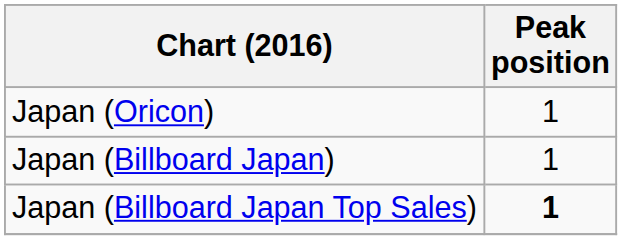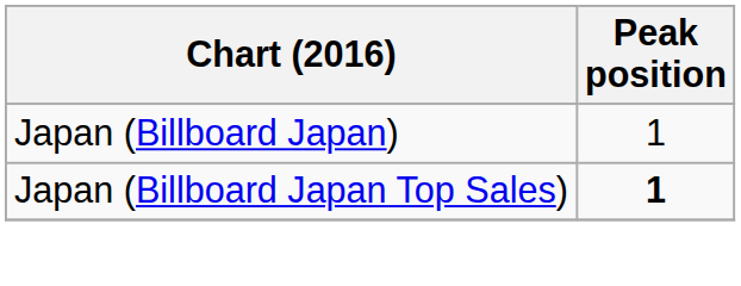- row: Japan (Oricon) | 1
